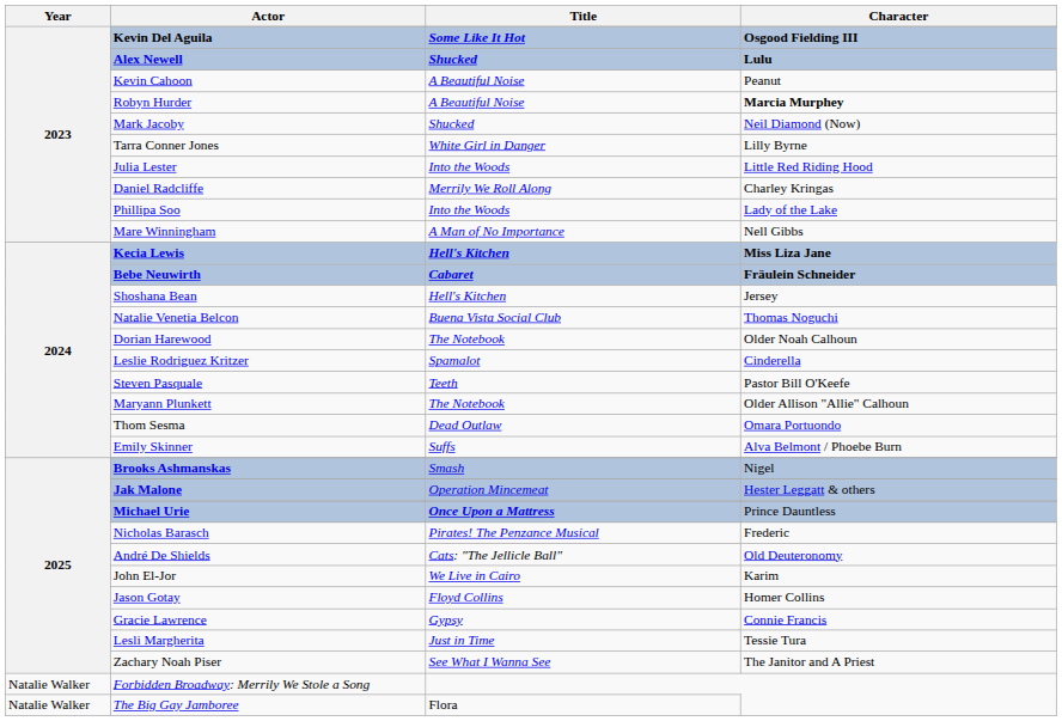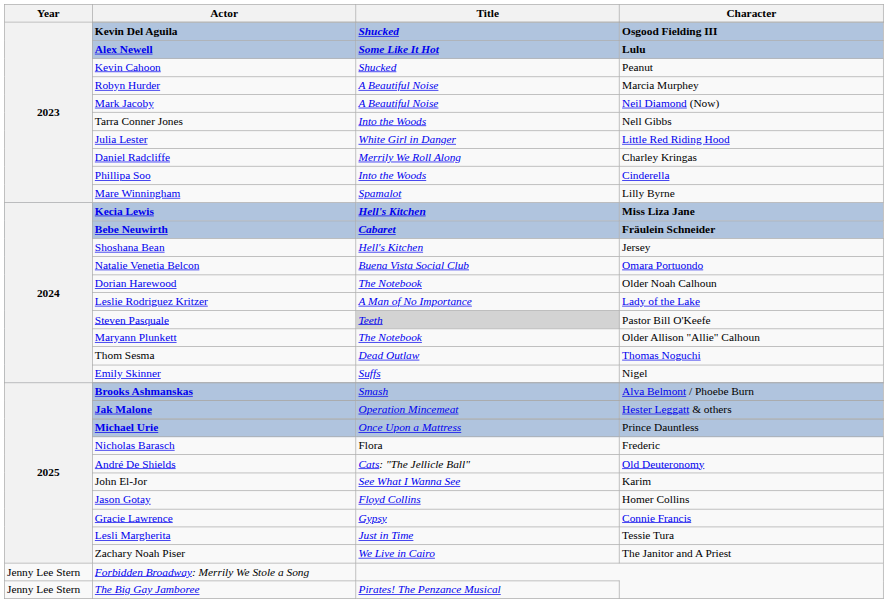Kevin Del Aguila | Title: Some Like It Hot -> Shucked
Alex Newell | Title: Shucked -> Some Like It Hot
Kevin Cahoon | Title: A Beautiful Noise -> Shucked
Robyn Hurder | Character: bold -> normal
Mark Jacoby | Title: Shucked -> A Beautiful Noise
Tarra Conner Jones | Title: White Girl in Danger -> Into the Woods
Tarra Conner Jones | Character: Lilly Byrne -> Nell Gibbs
Julia Lester | Title: Into the Woods -> White Girl in Danger
Phillipa Soo | Character: Lady of the Lake -> Cinderella
Mare Winningham | Title: A Man of No Importance -> Spamalot
Mare Winningham | Character: Nell Gibbs -> Lilly Byrne
Natalie Venetia Belcon | Character: Thomas Noguchi -> Omara Portuondo
Leslie Rodriguez Kritzer | Title: Spamalot -> A Man of No Importance
Leslie Rodriguez Kritzer | Character: Cinderella -> Lady of the Lake
Steven Pasquale | Title: no background -> lightgrey background
Thom Sesma | Character: Omara Portuondo -> Thomas Noguchi
Emily Skinner | Character: Alva Belmont / Phoebe Burn -> Nigel
Brooks Ashmanskas | Character: Nigel -> Alva Belmont / Phoebe Burn
Michael Urie | Title: bold -> normal
Nicholas Barasch | Title: Pirates! The Penzance Musical -> Flora
John El-Jor | Title: We Live in Cairo -> See What I Wanna See
Zachary Noah Piser | Title: See What I Wanna See -> We Live in Cairo
Forbidden Broadway: Merrily We Stole a Song | Year / 2023: Natalie Walker -> Jenny Lee Stern
The Big Gay Jamboree | Year / 2023: Natalie Walker -> Jenny Lee Stern
The Big Gay Jamboree | Title: Flora -> Pirates! The Penzance Musical
